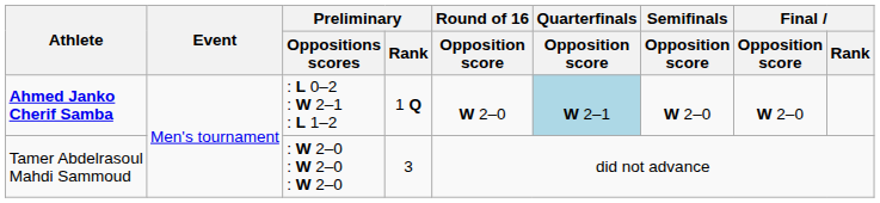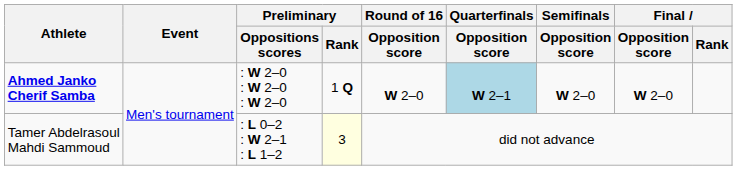Ahmed Janko Cherif Samba | Preliminary / Oppositions scores: : L 0–2 : W 2–1 : L 1–2 -> : W 2–0 : W 2–0 : W 2–0
Tamer Abdelrasoul Mahdi Sammoud | Preliminary / Oppositions scores: : W 2–0 : W 2–0 : W 2–0 -> : L 0–2 : W 2–1 : L 1–2
Tamer Abdelrasoul Mahdi Sammoud | Preliminary / Rank: no background -> lightyellow background
